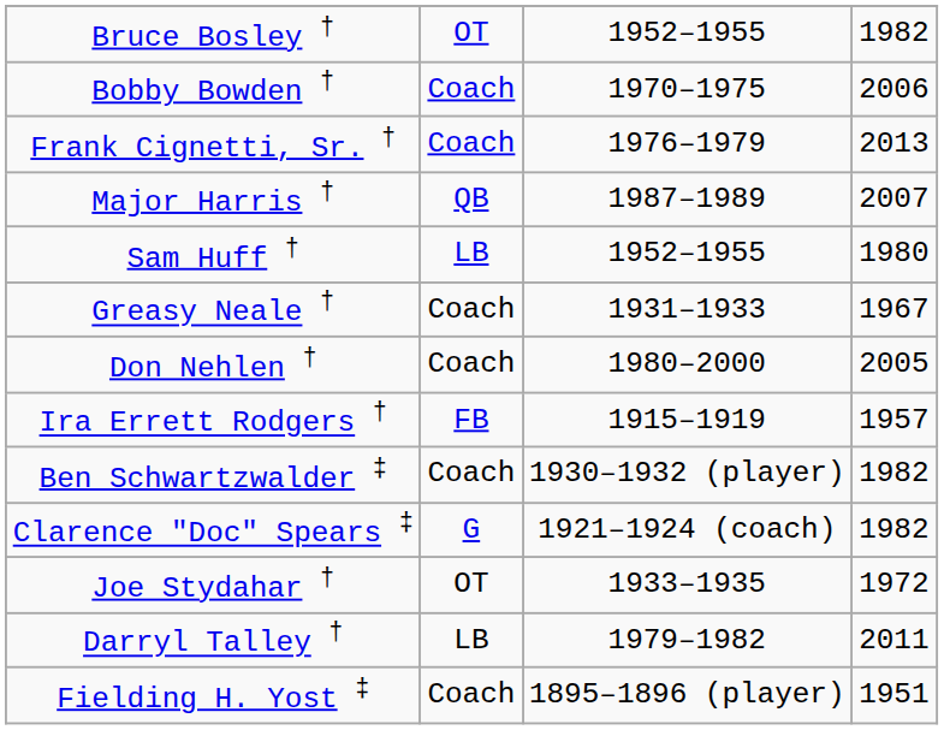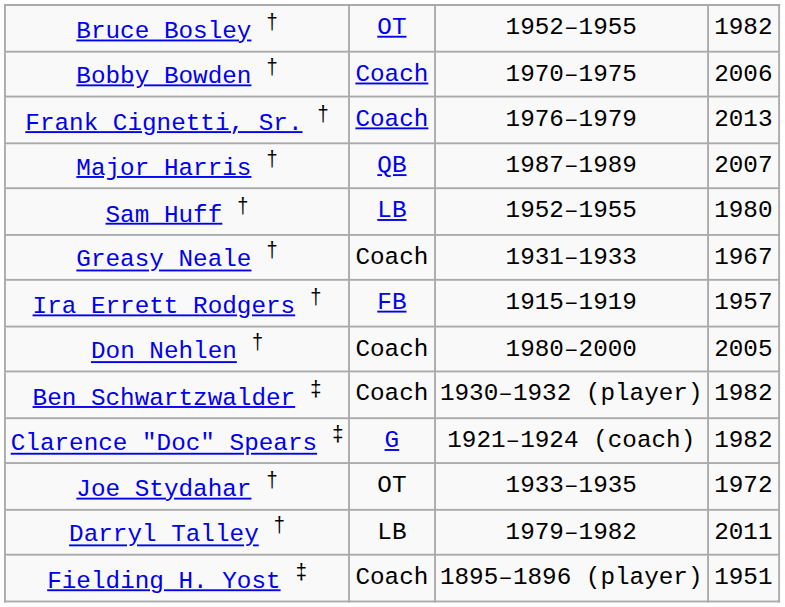rows swapped: Don Nehlen † <-> Ira Errett Rodgers †
